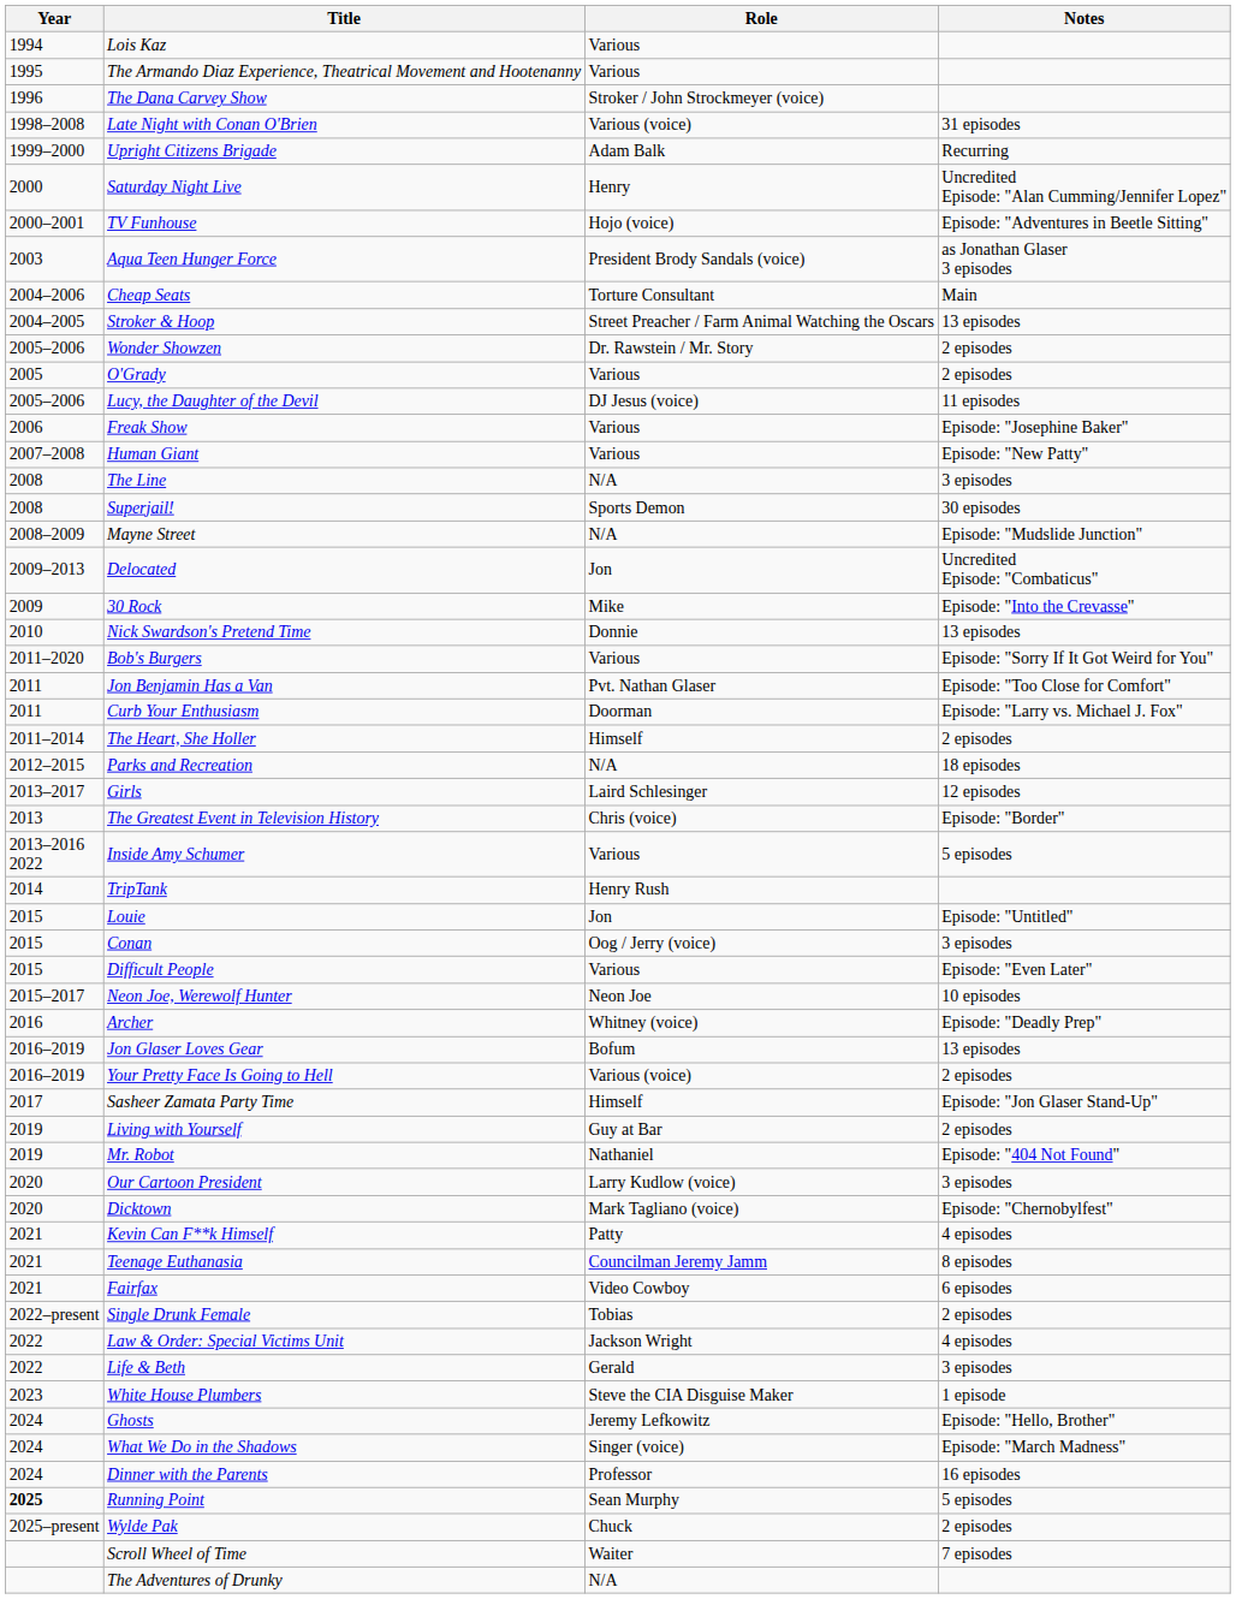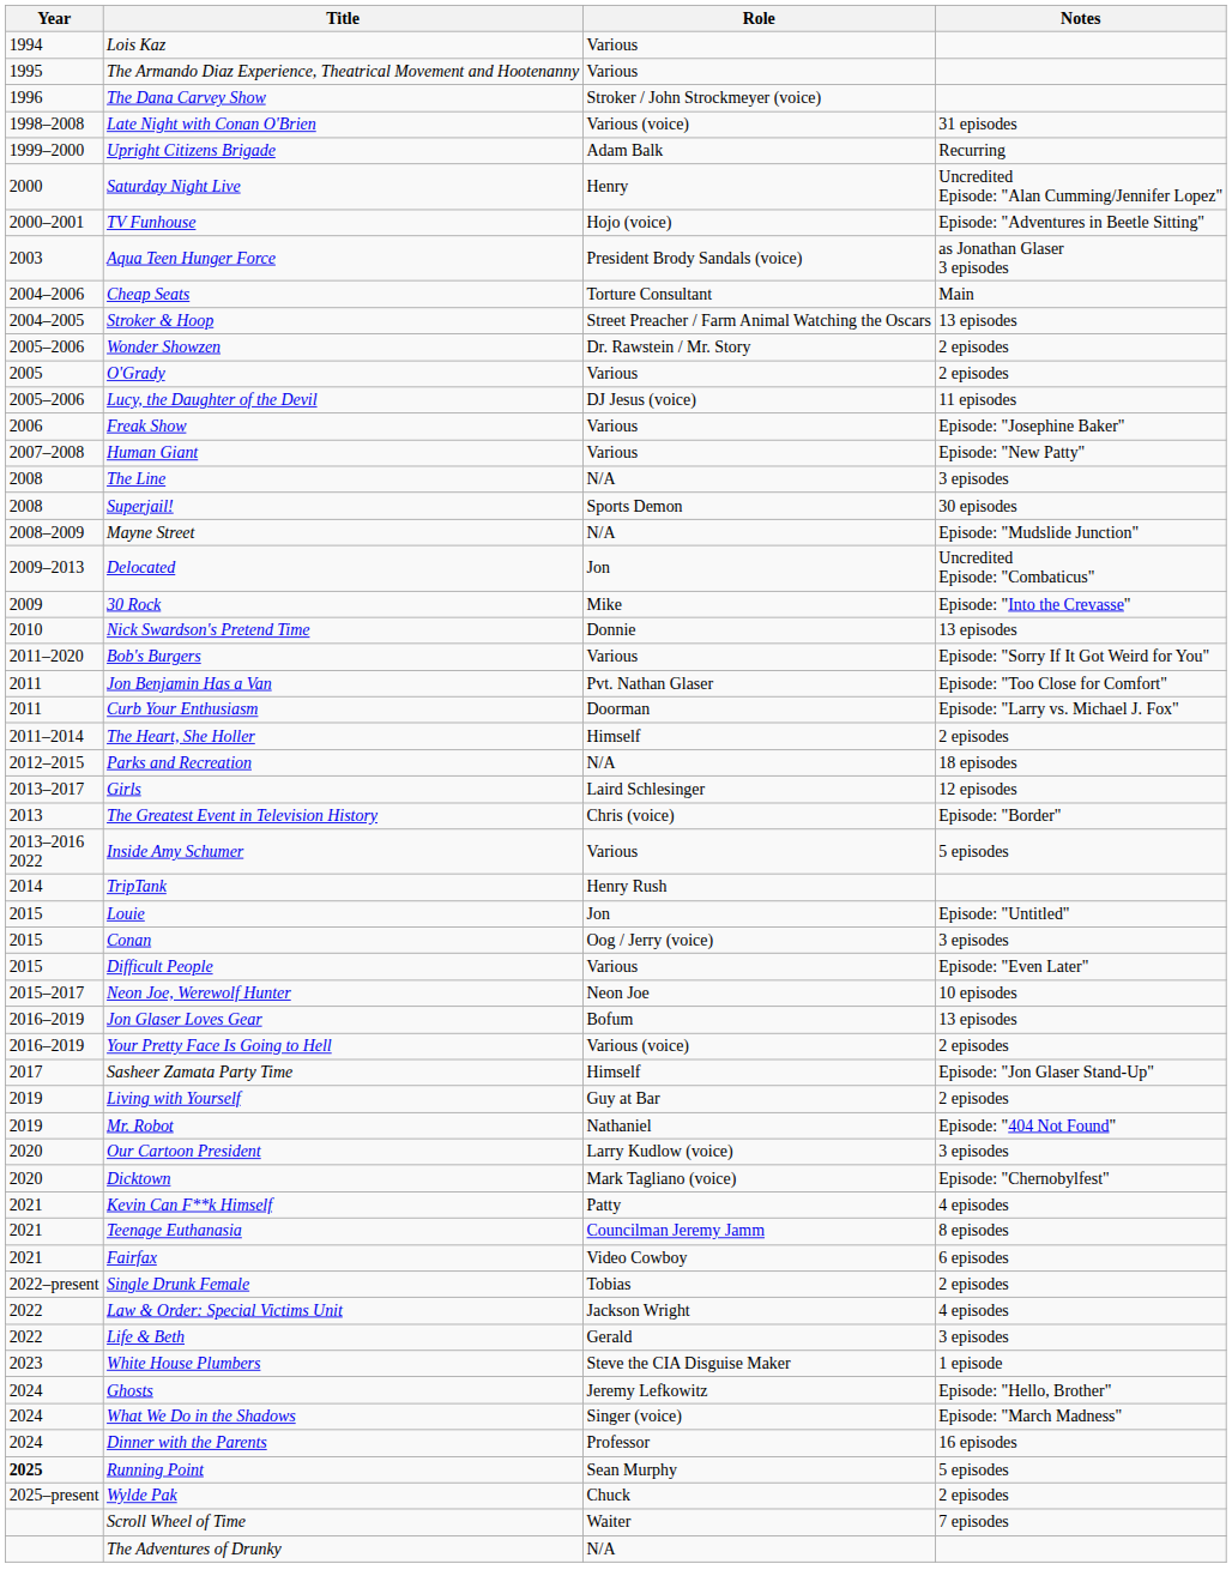- row: 2016 | Archer | Whitney (voice) | Episode: "Deadly Prep"
